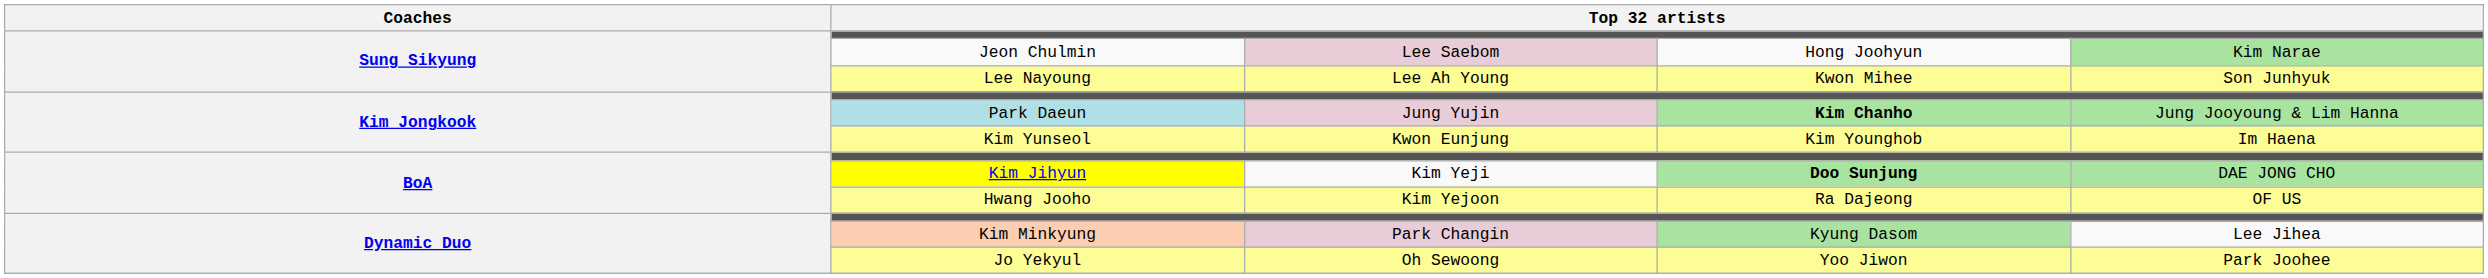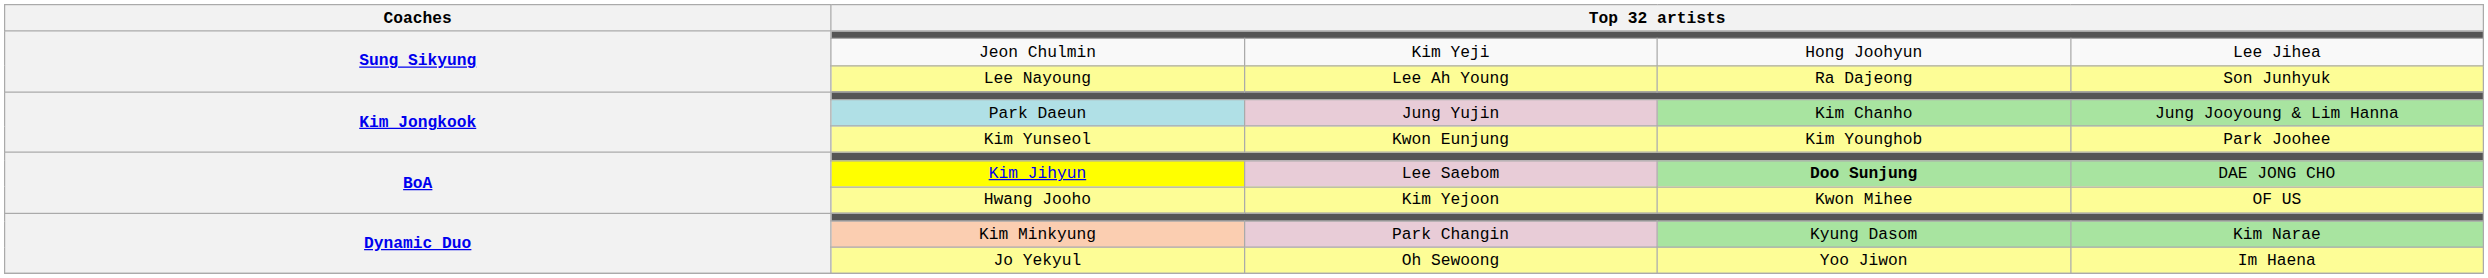Jeon Chulmin | column 3: Lee Saebom -> Kim Yeji
Jeon Chulmin | column 5: Kim Narae -> Lee Jihea
Lee Nayoung | column 4: Kwon Mihee -> Ra Dajeong
Park Daeun | column 4: bold -> normal
Kim Yunseol | column 5: Im Haena -> Park Joohee
Kim Jihyun | column 3: Kim Yeji -> Lee Saebom
Hwang Jooho | column 4: Ra Dajeong -> Kwon Mihee
Kim Minkyung | column 5: Lee Jihea -> Kim Narae
Jo Yekyul | column 5: Park Joohee -> Im Haena
